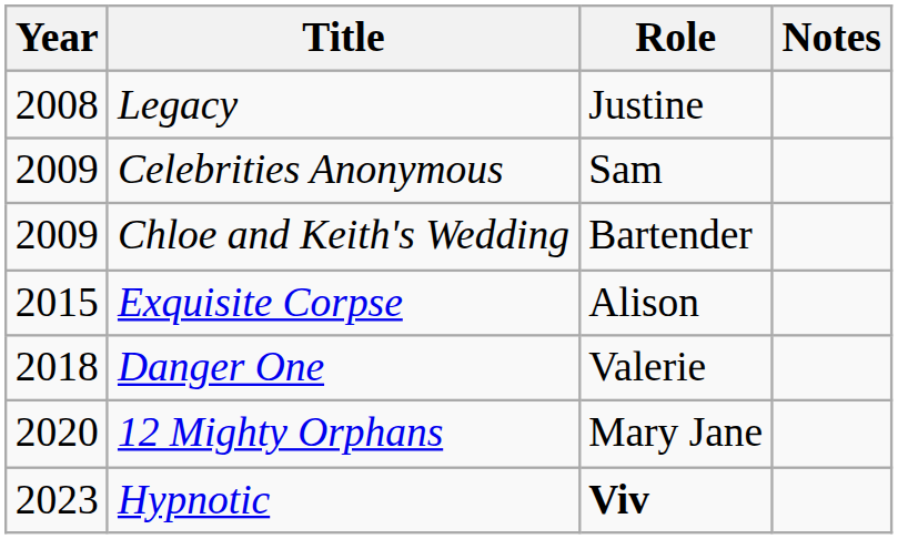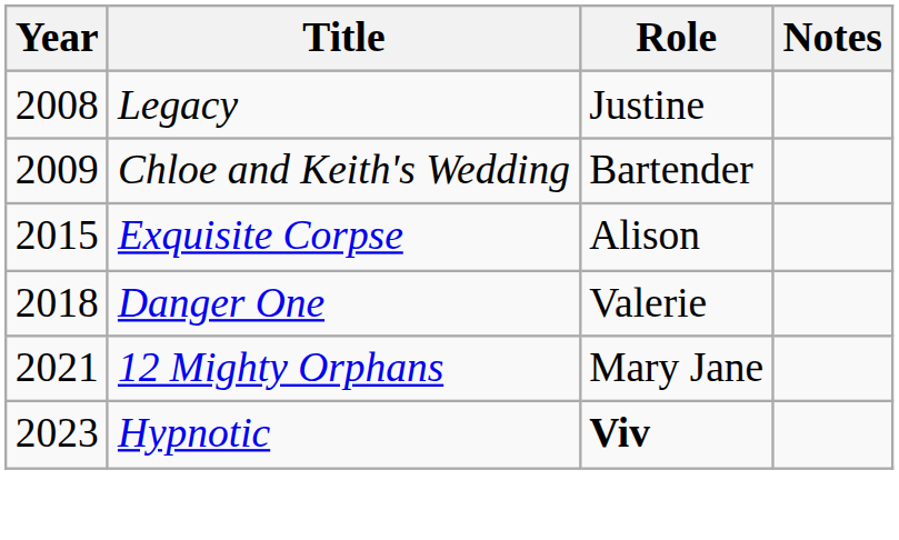- row: 2009 | Celebrities Anonymous | Sam
12 Mighty Orphans | Year: 2020 -> 2021
